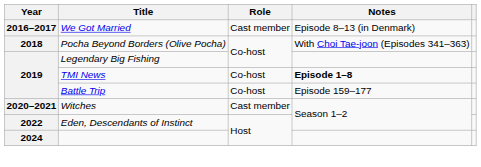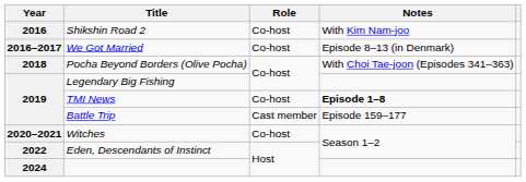+ row: 2016 | Shikshin Road 2 | Co-host | With Kim Nam-joo
We Got Married | Role: Cast member -> Co-host
Battle Trip | Role: Co-host -> Cast member
Witches | Role: Cast member -> Co-host
